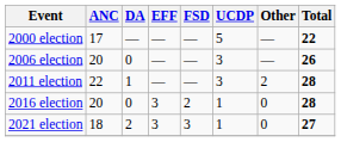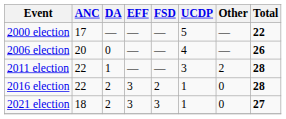2006 election | UCDP: 3 -> 4
2016 election | ANC: 20 -> 22
2016 election | DA: 0 -> 2
